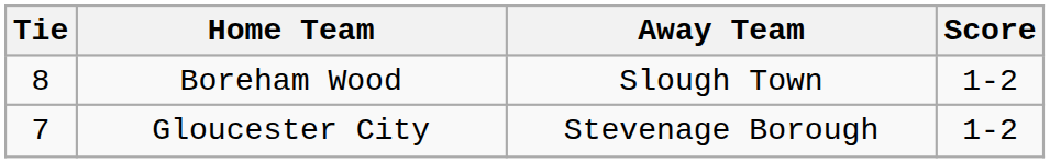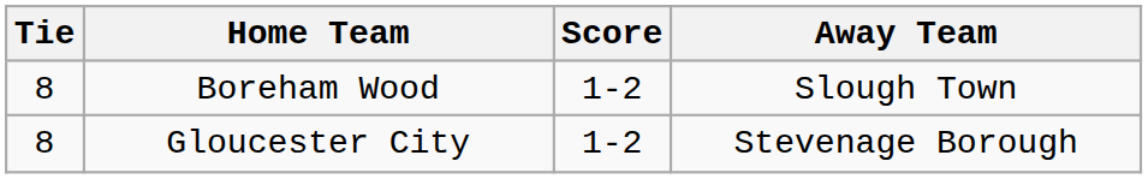columns swapped: Score <-> Away Team
Gloucester City | Tie: 7 -> 8
